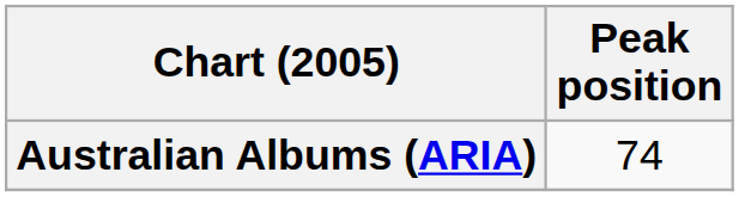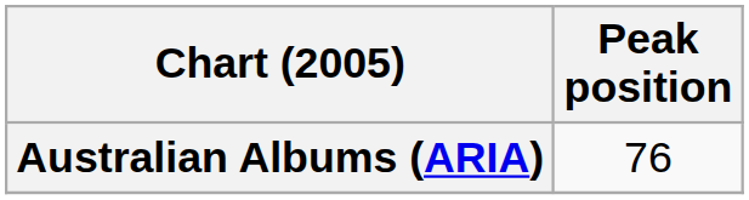Australian Albums (ARIA) | Peak position: 74 -> 76
